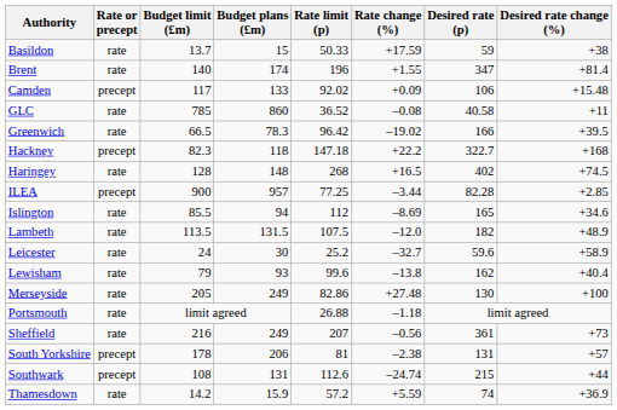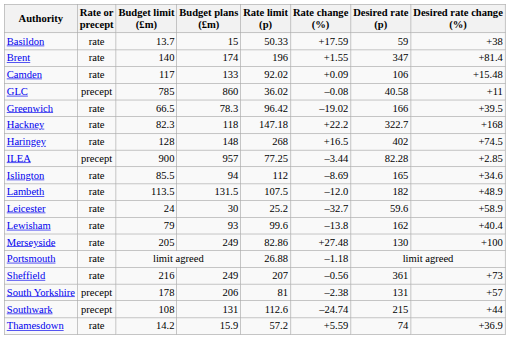Camden | Rate or precept: precept -> rate
GLC | Rate or precept: rate -> precept
GLC | Rate limit (p): 36.52 -> 36.02
Hackney | Rate or precept: precept -> rate
